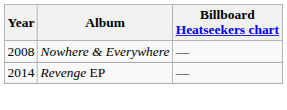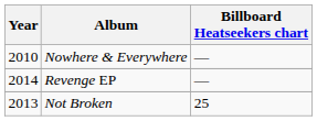Nowhere & Everywhere | Year: 2008 -> 2010
+ row: 2013 | Not Broken | 25
